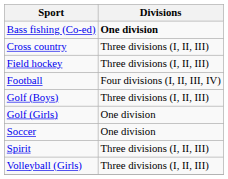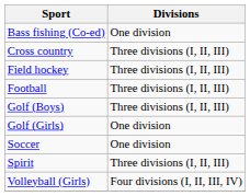Bass fishing (Co-ed) | Divisions: bold -> normal
Football | Divisions: Four divisions (I, II, III, IV) -> Three divisions (I, II, III)
Volleyball (Girls) | Divisions: Three divisions (I, II, III) -> Four divisions (I, II, III, IV)
